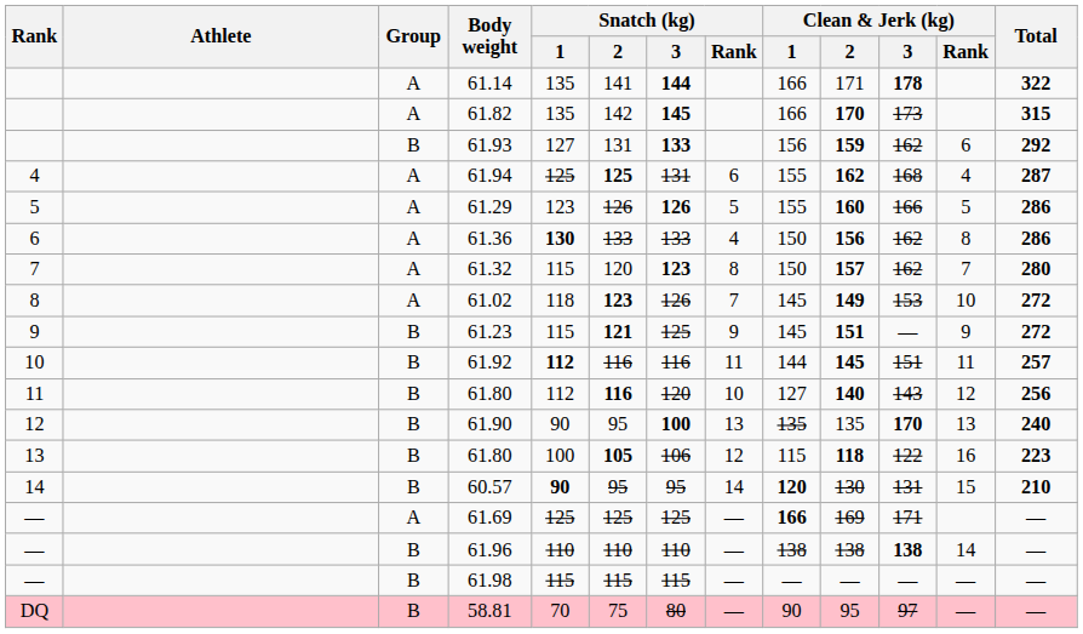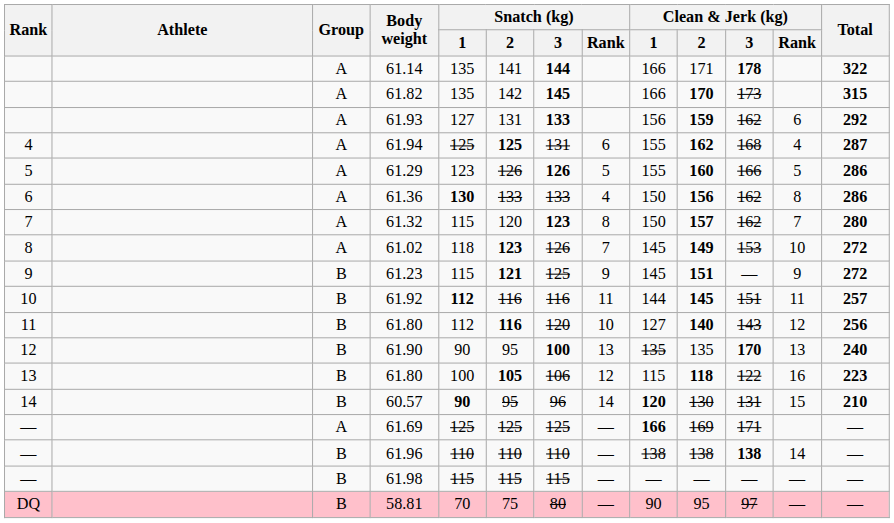61.93 | Group: B -> A
60.57 | Snatch (kg) / 3: 95 -> 96
